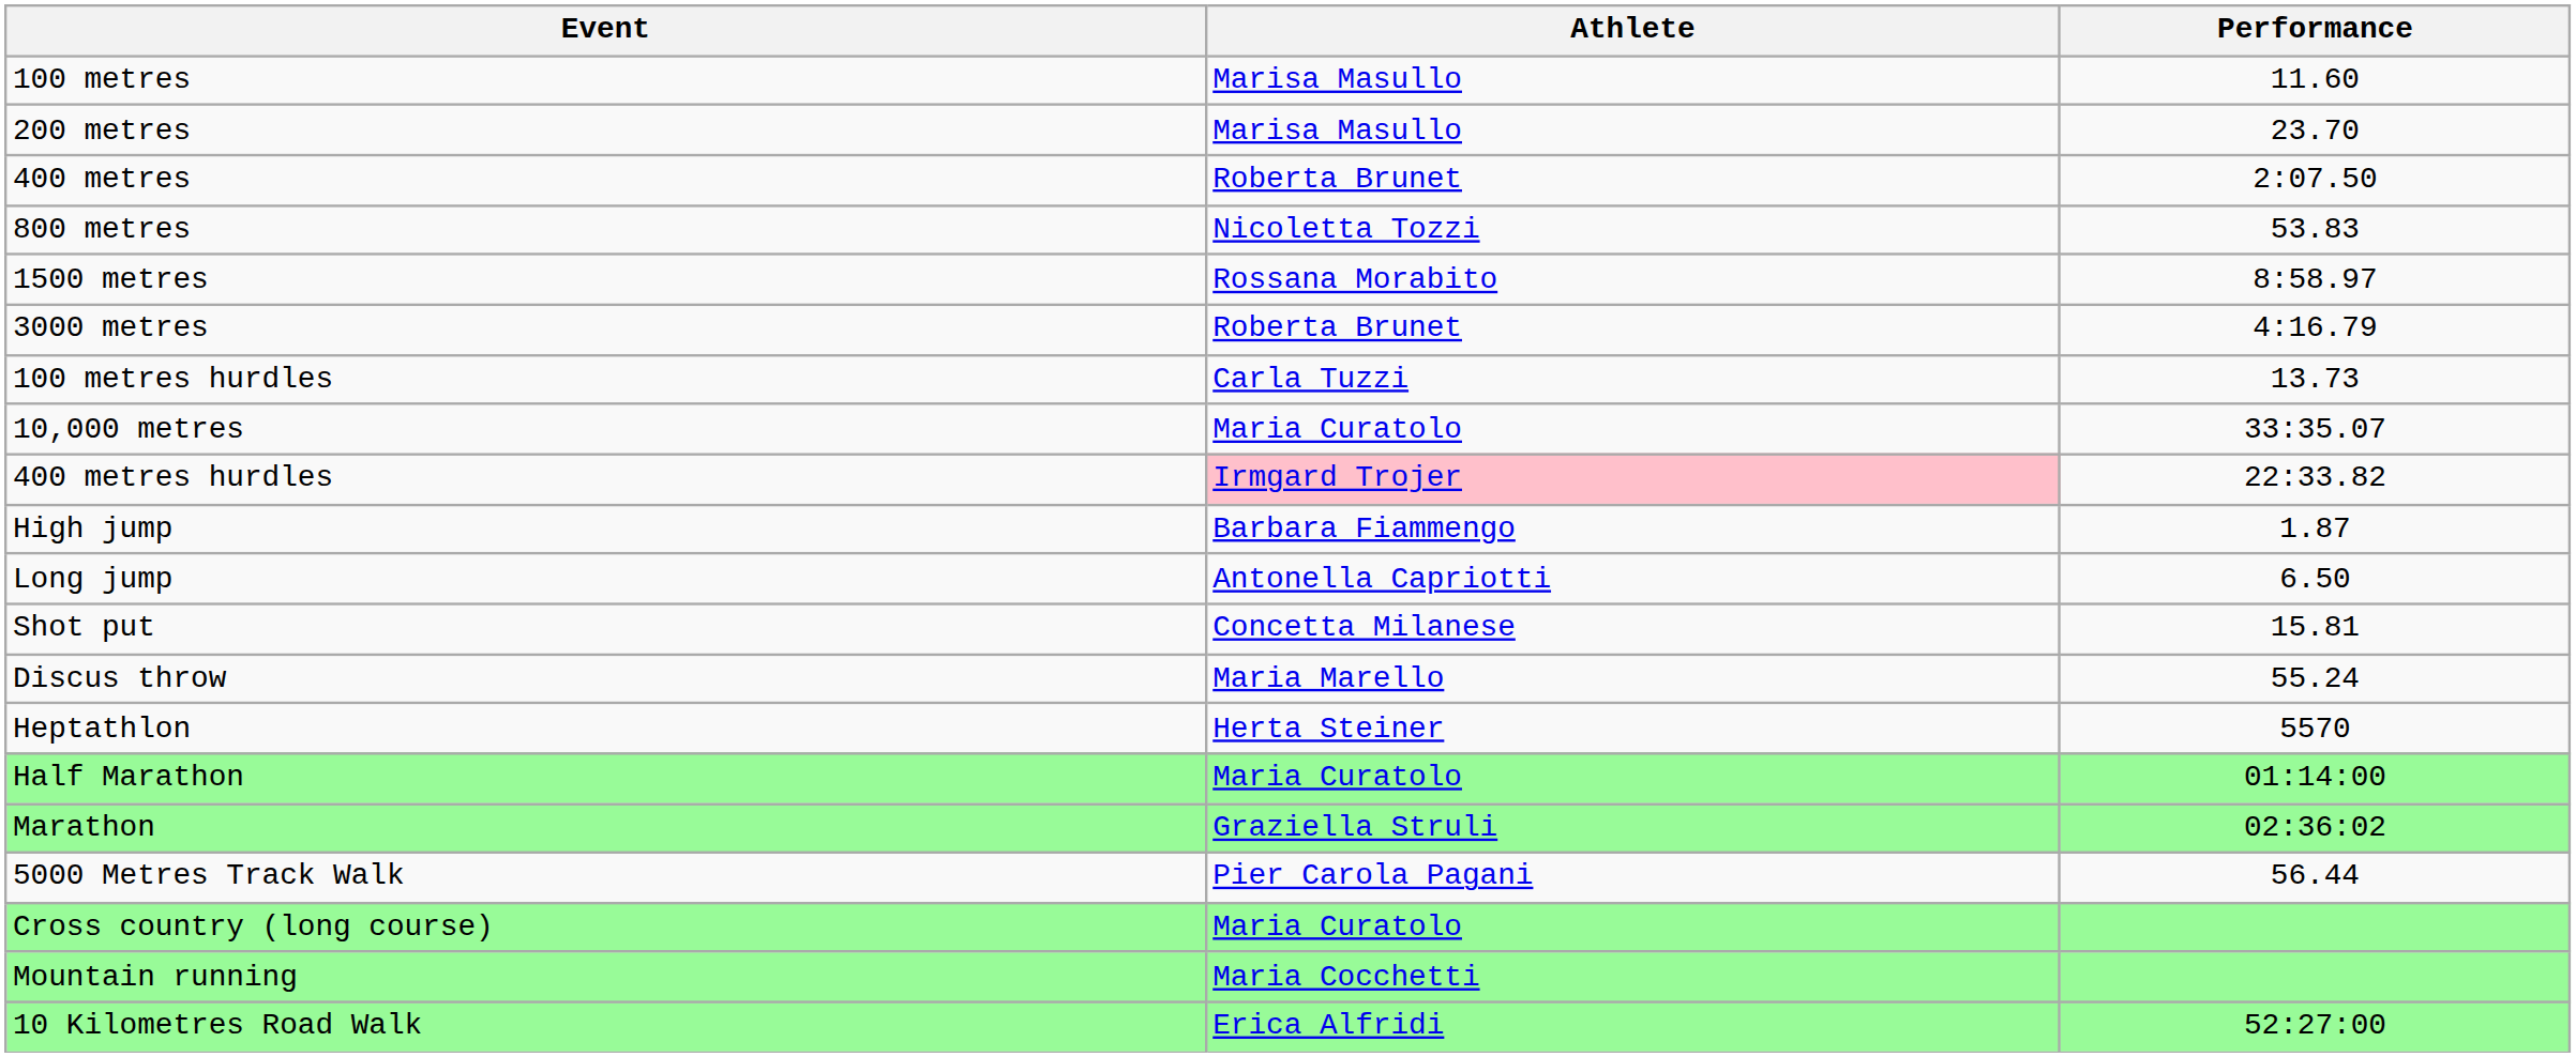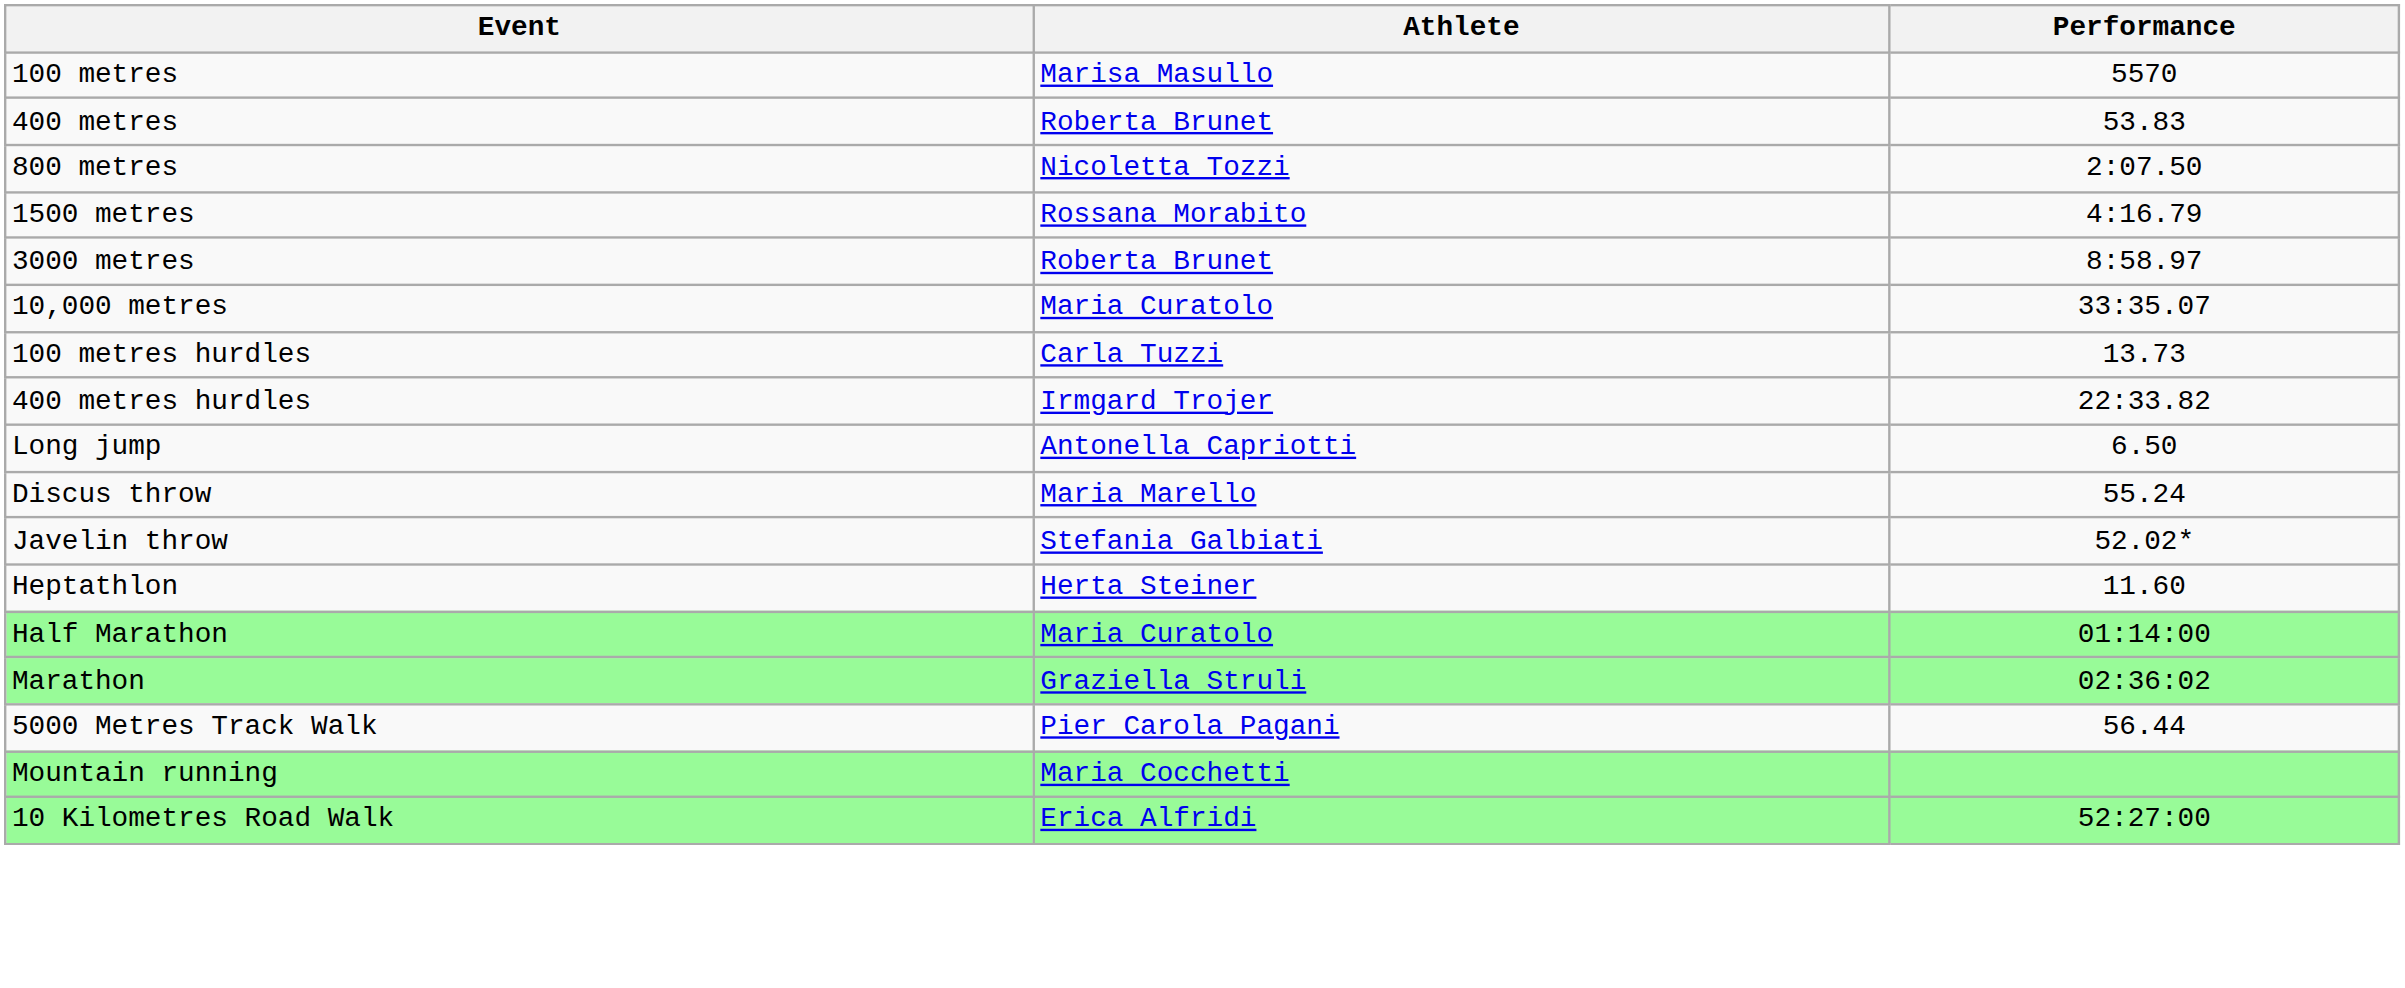100 metres | Performance: 11.60 -> 5570
- row: 200 metres | Marisa Masullo | 23.70
400 metres | Performance: 2:07.50 -> 53.83
800 metres | Performance: 53.83 -> 2:07.50
1500 metres | Performance: 8:58.97 -> 4:16.79
3000 metres | Performance: 4:16.79 -> 8:58.97
rows swapped: 10,000 metres <-> 100 metres hurdles
400 metres hurdles | Athlete: pink background -> no background
- row: High jump | Barbara Fiammengo | 1.87
- row: Shot put | Concetta Milanese | 15.81
+ row: Javelin throw | Stefania Galbiati | 52.02*
Heptathlon | Performance: 5570 -> 11.60
- row: Cross country (long course) | Maria Curatolo
